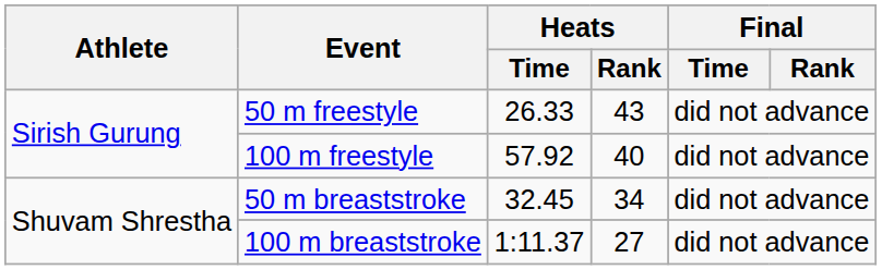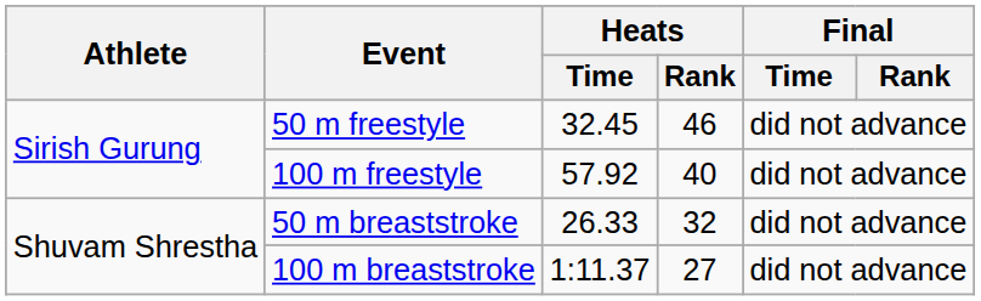50 m freestyle | Heats / Time: 26.33 -> 32.45
50 m freestyle | Heats / Rank: 43 -> 46
50 m breaststroke | Heats / Time: 32.45 -> 26.33
50 m breaststroke | Heats / Rank: 34 -> 32
